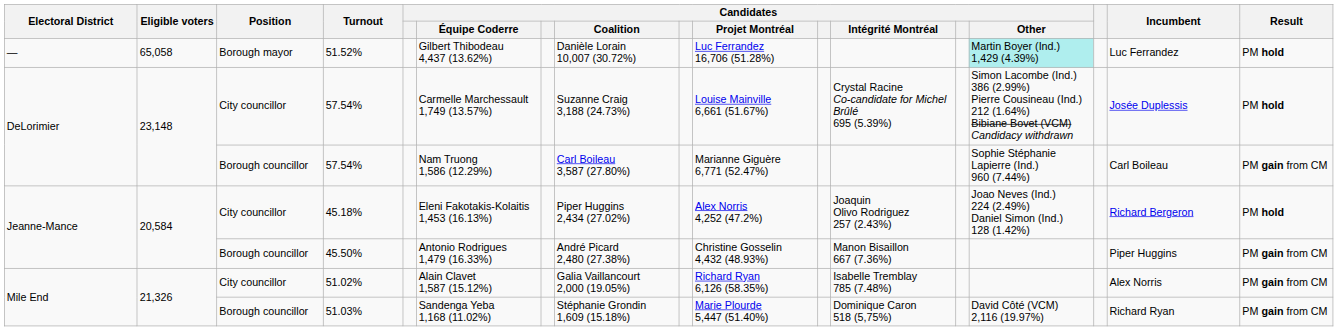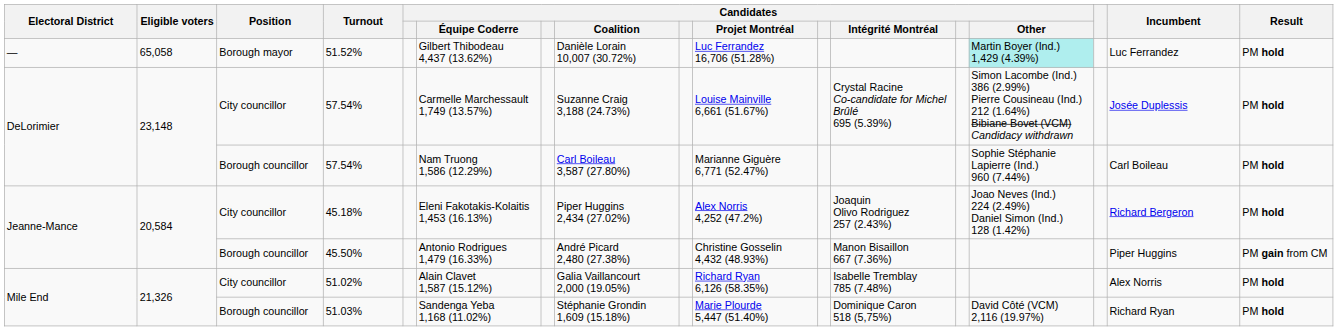Borough councillor / 57.54% | Result: PM gain from CM -> PM hold
51.02% | Result: PM gain from CM -> PM hold
51.03% | Result: PM gain from CM -> PM hold
